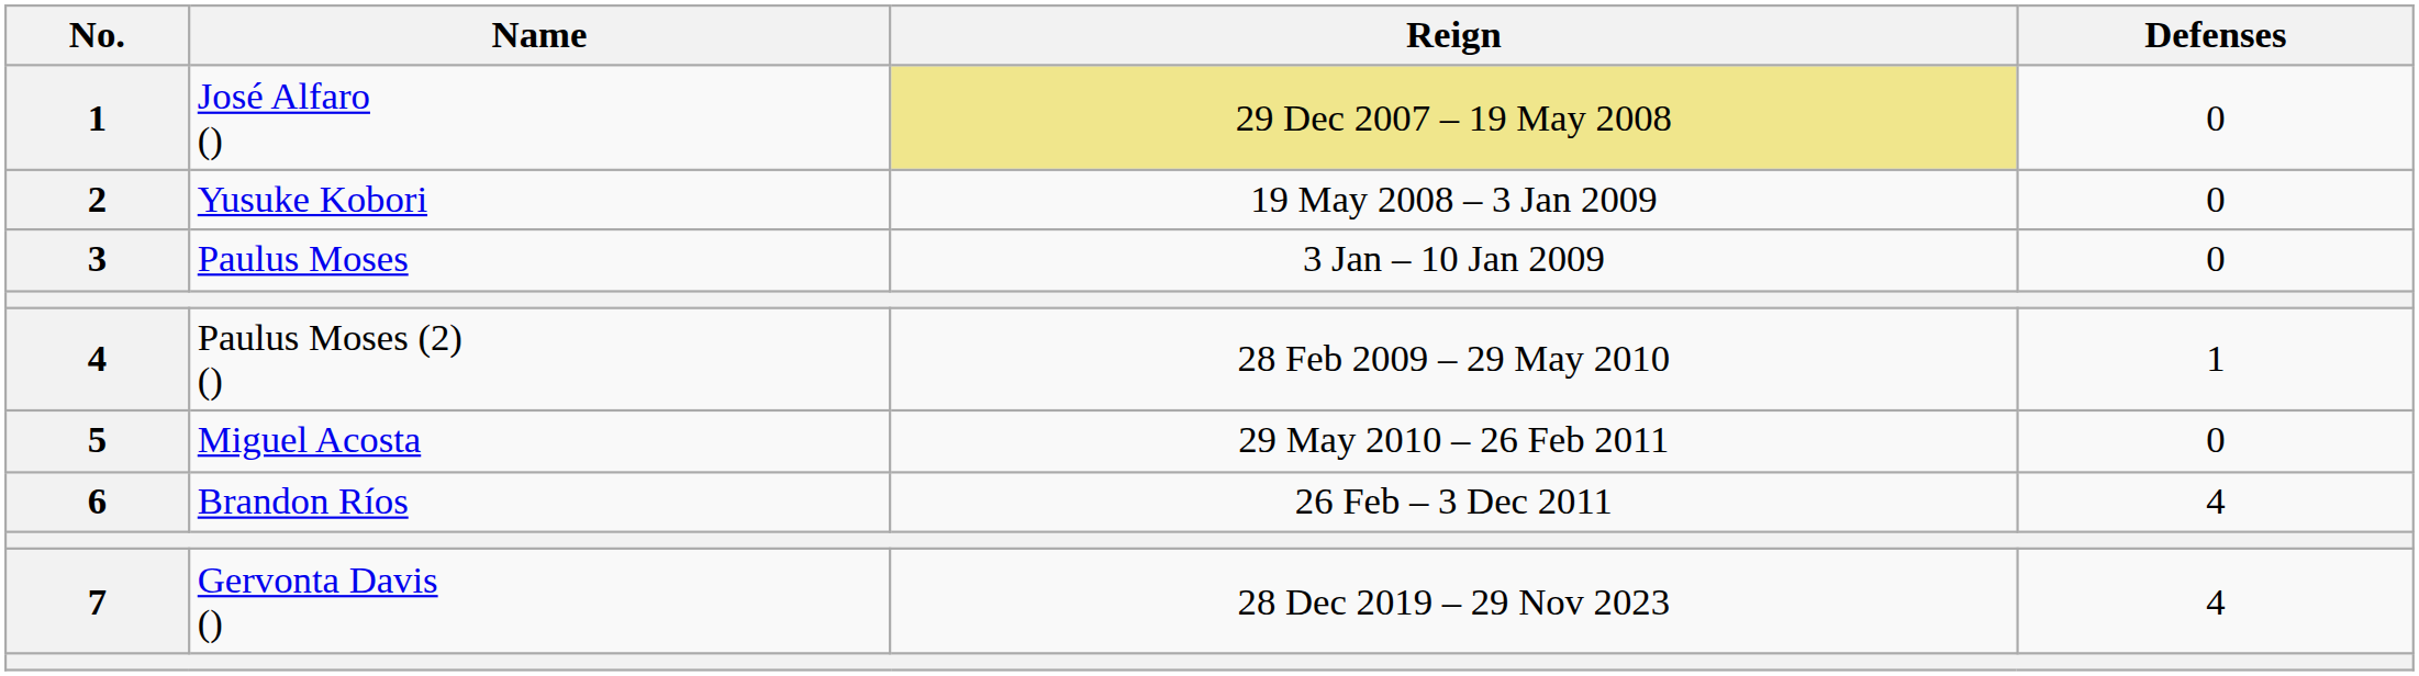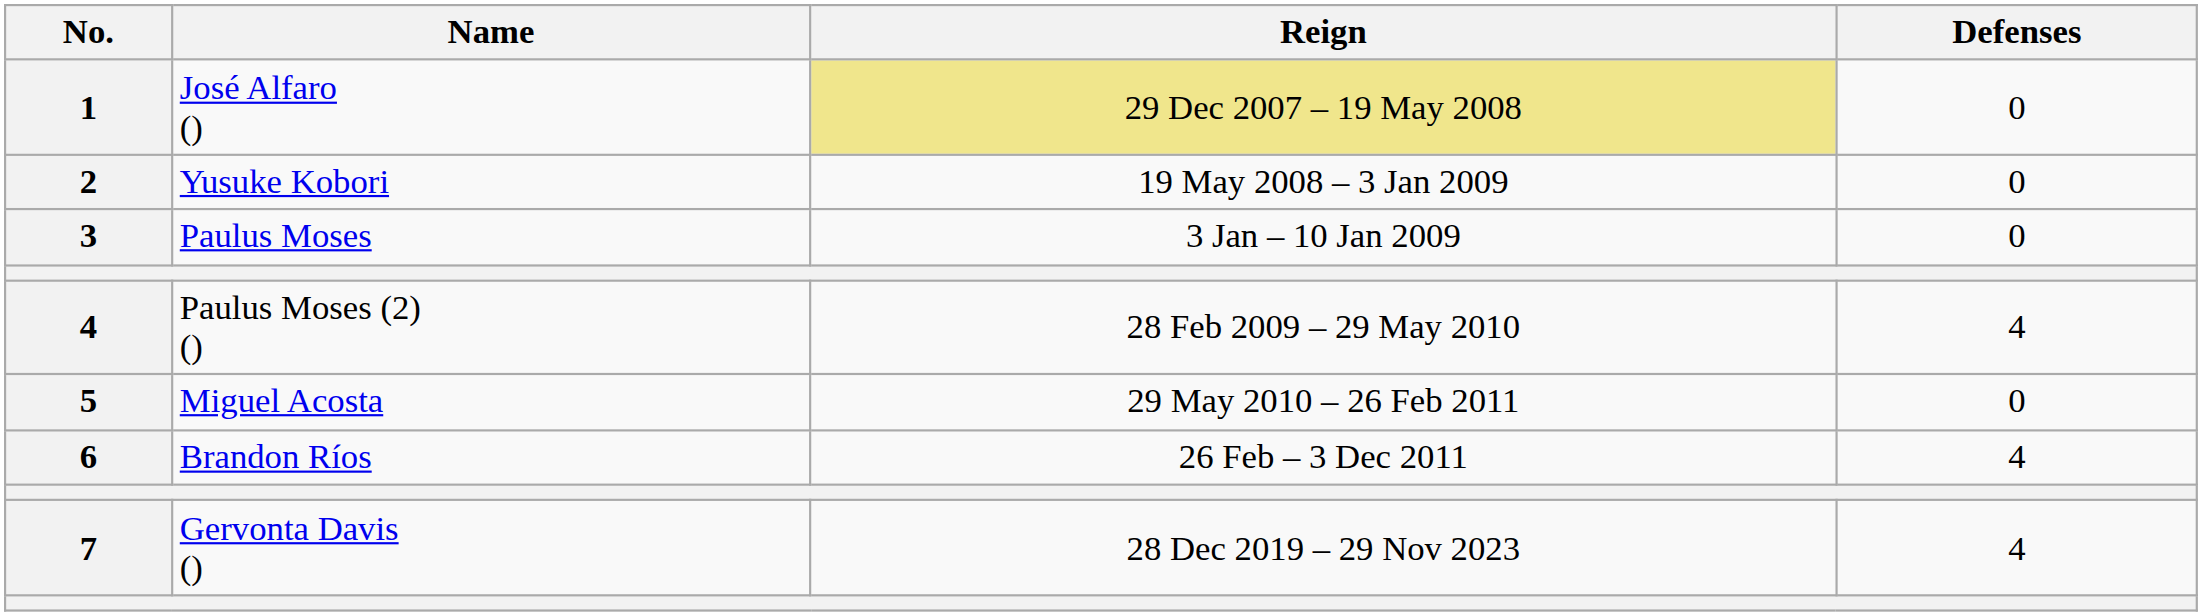Paulus Moses (2) () | Defenses: 1 -> 4
